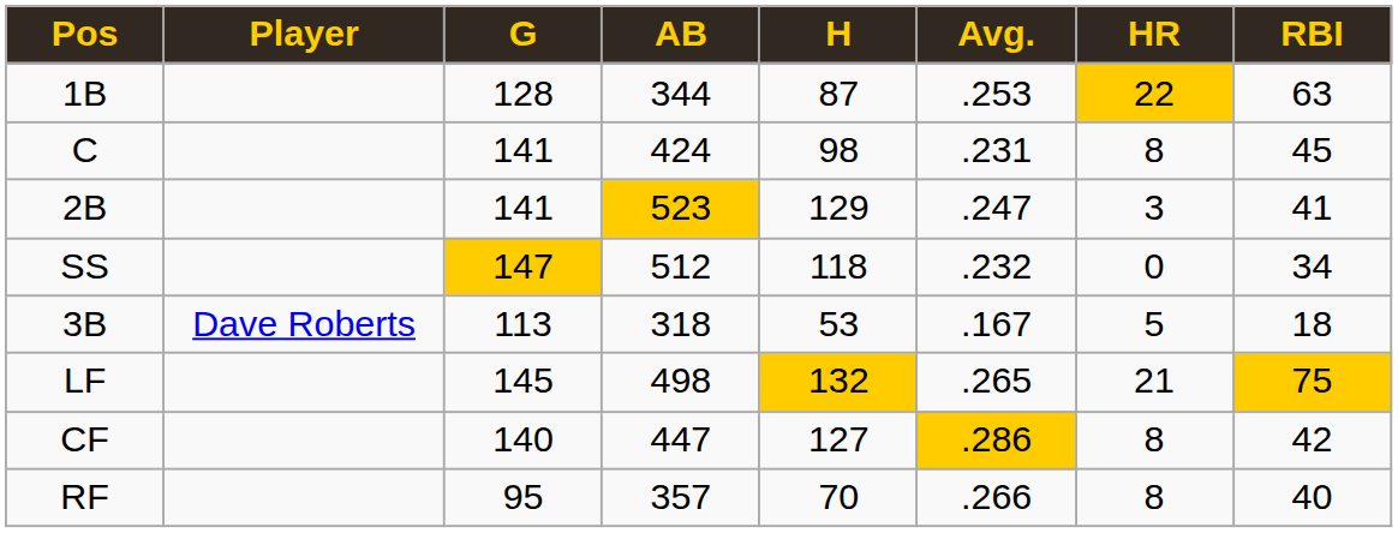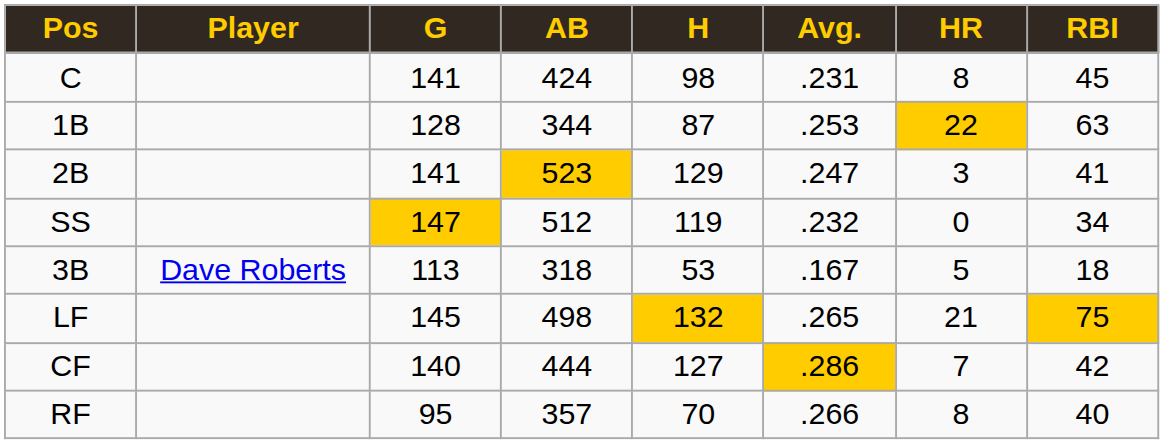rows swapped: C <-> 1B
SS | H: 118 -> 119
CF | AB: 447 -> 444
CF | HR: 8 -> 7
